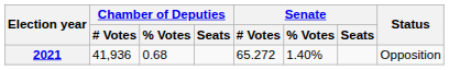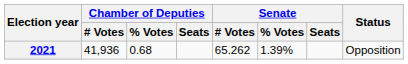2021 | Senate / # Votes: 65.272 -> 65.262
2021 | Senate / % Votes: 1.40% -> 1.39%
